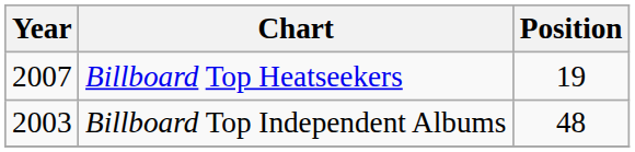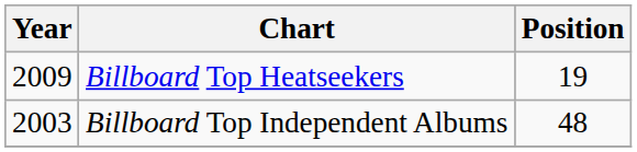Billboard Top Heatseekers | Year: 2007 -> 2009
